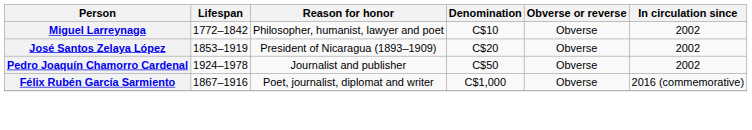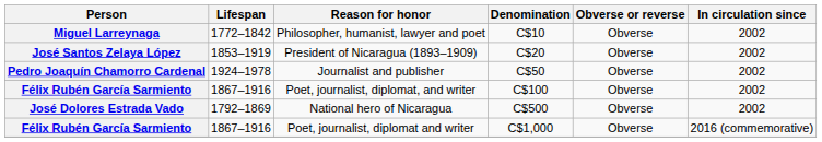+ row: Félix Rubén García Sarmiento | 1867–1916 | Poet, journalist, diplomat, and writer | C$100 | Obverse | 2002
+ row: José Dolores Estrada Vado | 1792–1869 | National hero of Nicaragua | C$500 | Obverse | 2002
